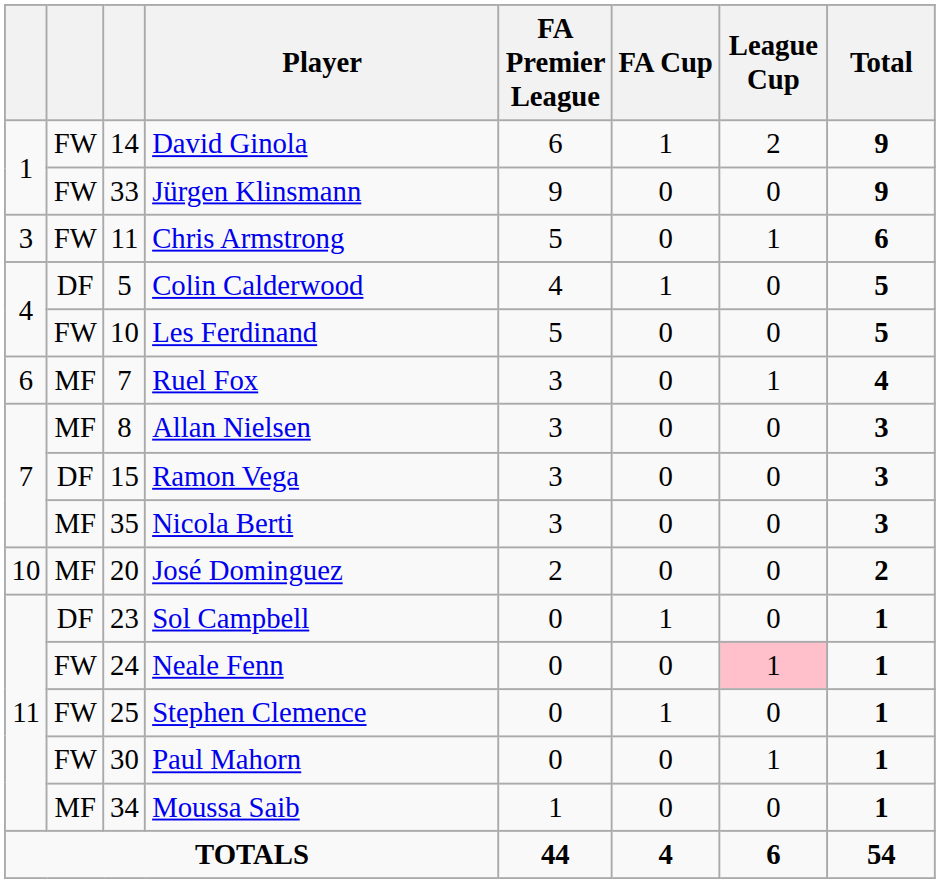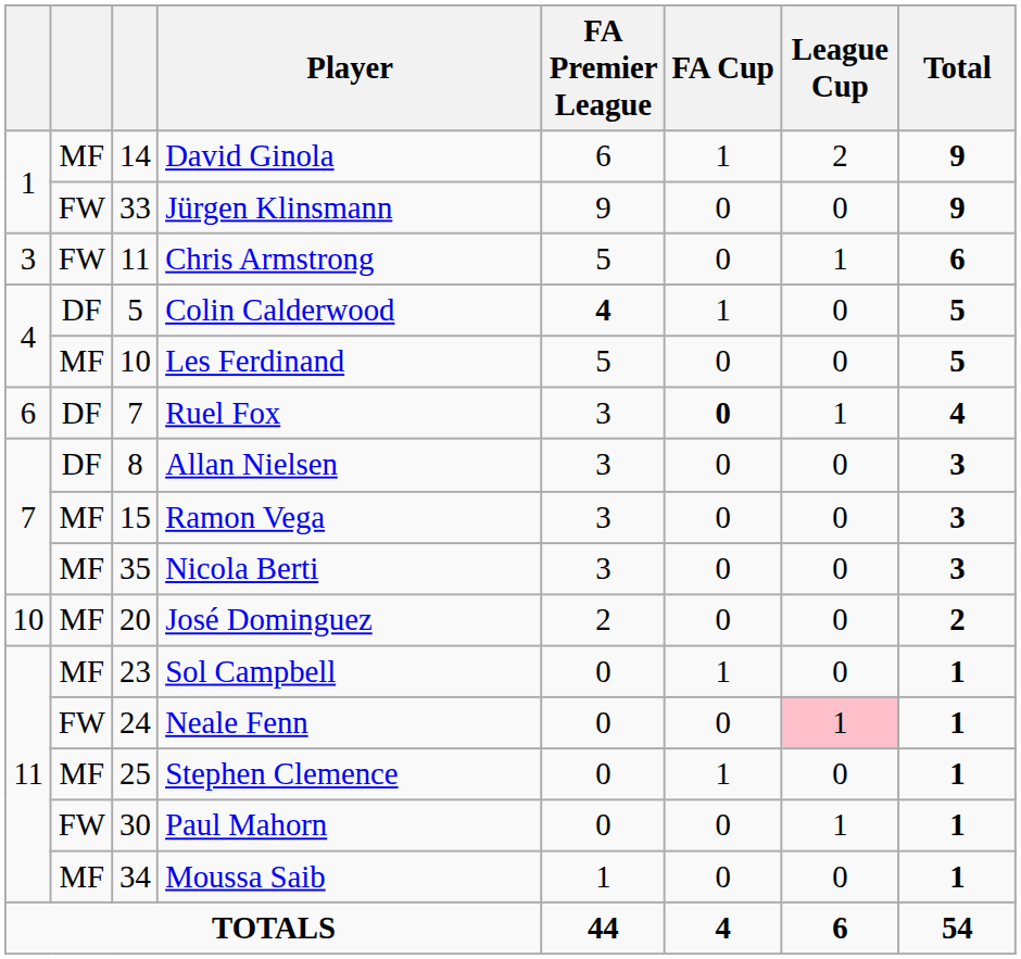David Ginola | column 2: FW -> MF
Colin Calderwood | FA Premier League: normal -> bold
Les Ferdinand | column 2: FW -> MF
Ruel Fox | column 2: MF -> DF
Ruel Fox | FA Cup: normal -> bold
Allan Nielsen | column 2: MF -> DF
Ramon Vega | column 2: DF -> MF
Sol Campbell | column 2: DF -> MF
Stephen Clemence | column 2: FW -> MF
